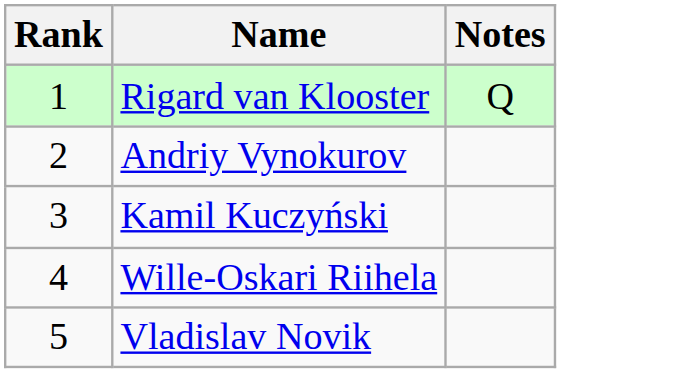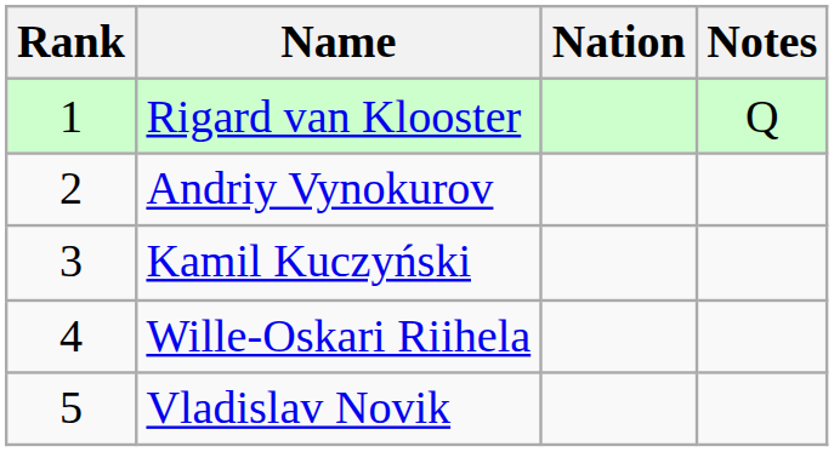+ column: Nation
